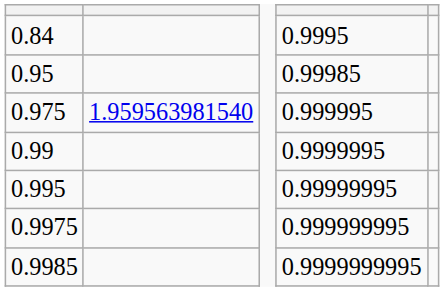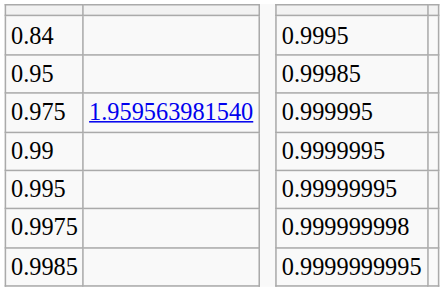0.9975 | column 4: 0.999999995 -> 0.999999998
